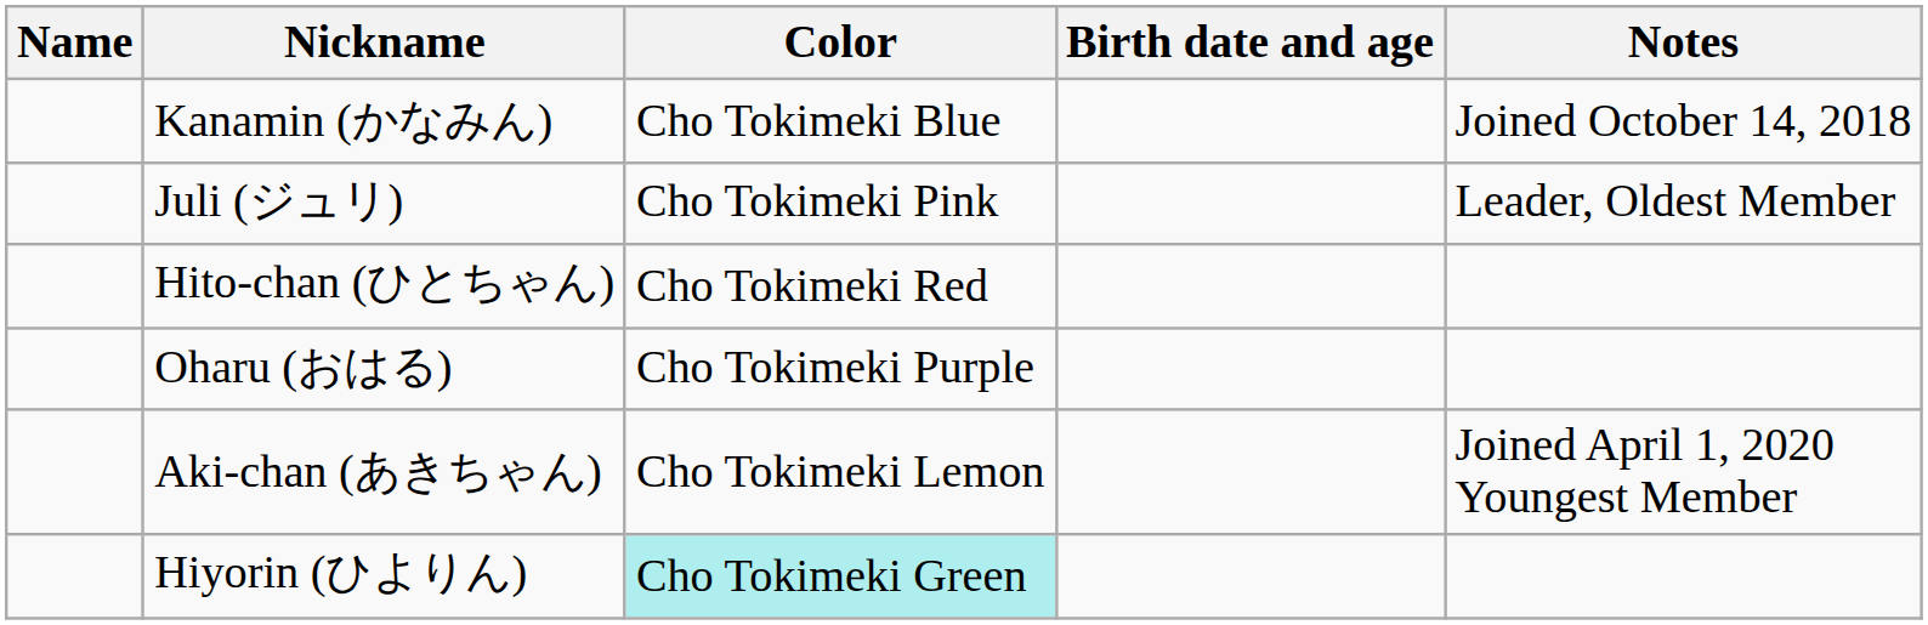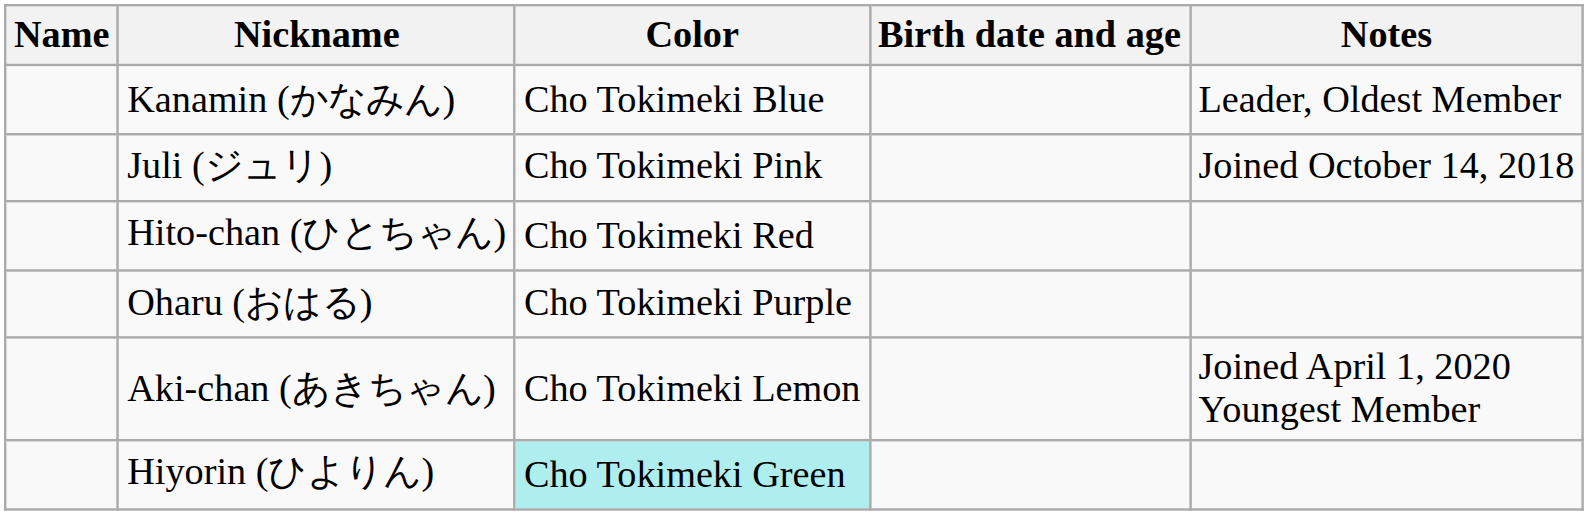Kanamin (かなみん) | Notes: Joined October 14, 2018 -> Leader, Oldest Member
Juli (ジュリ) | Notes: Leader, Oldest Member -> Joined October 14, 2018
